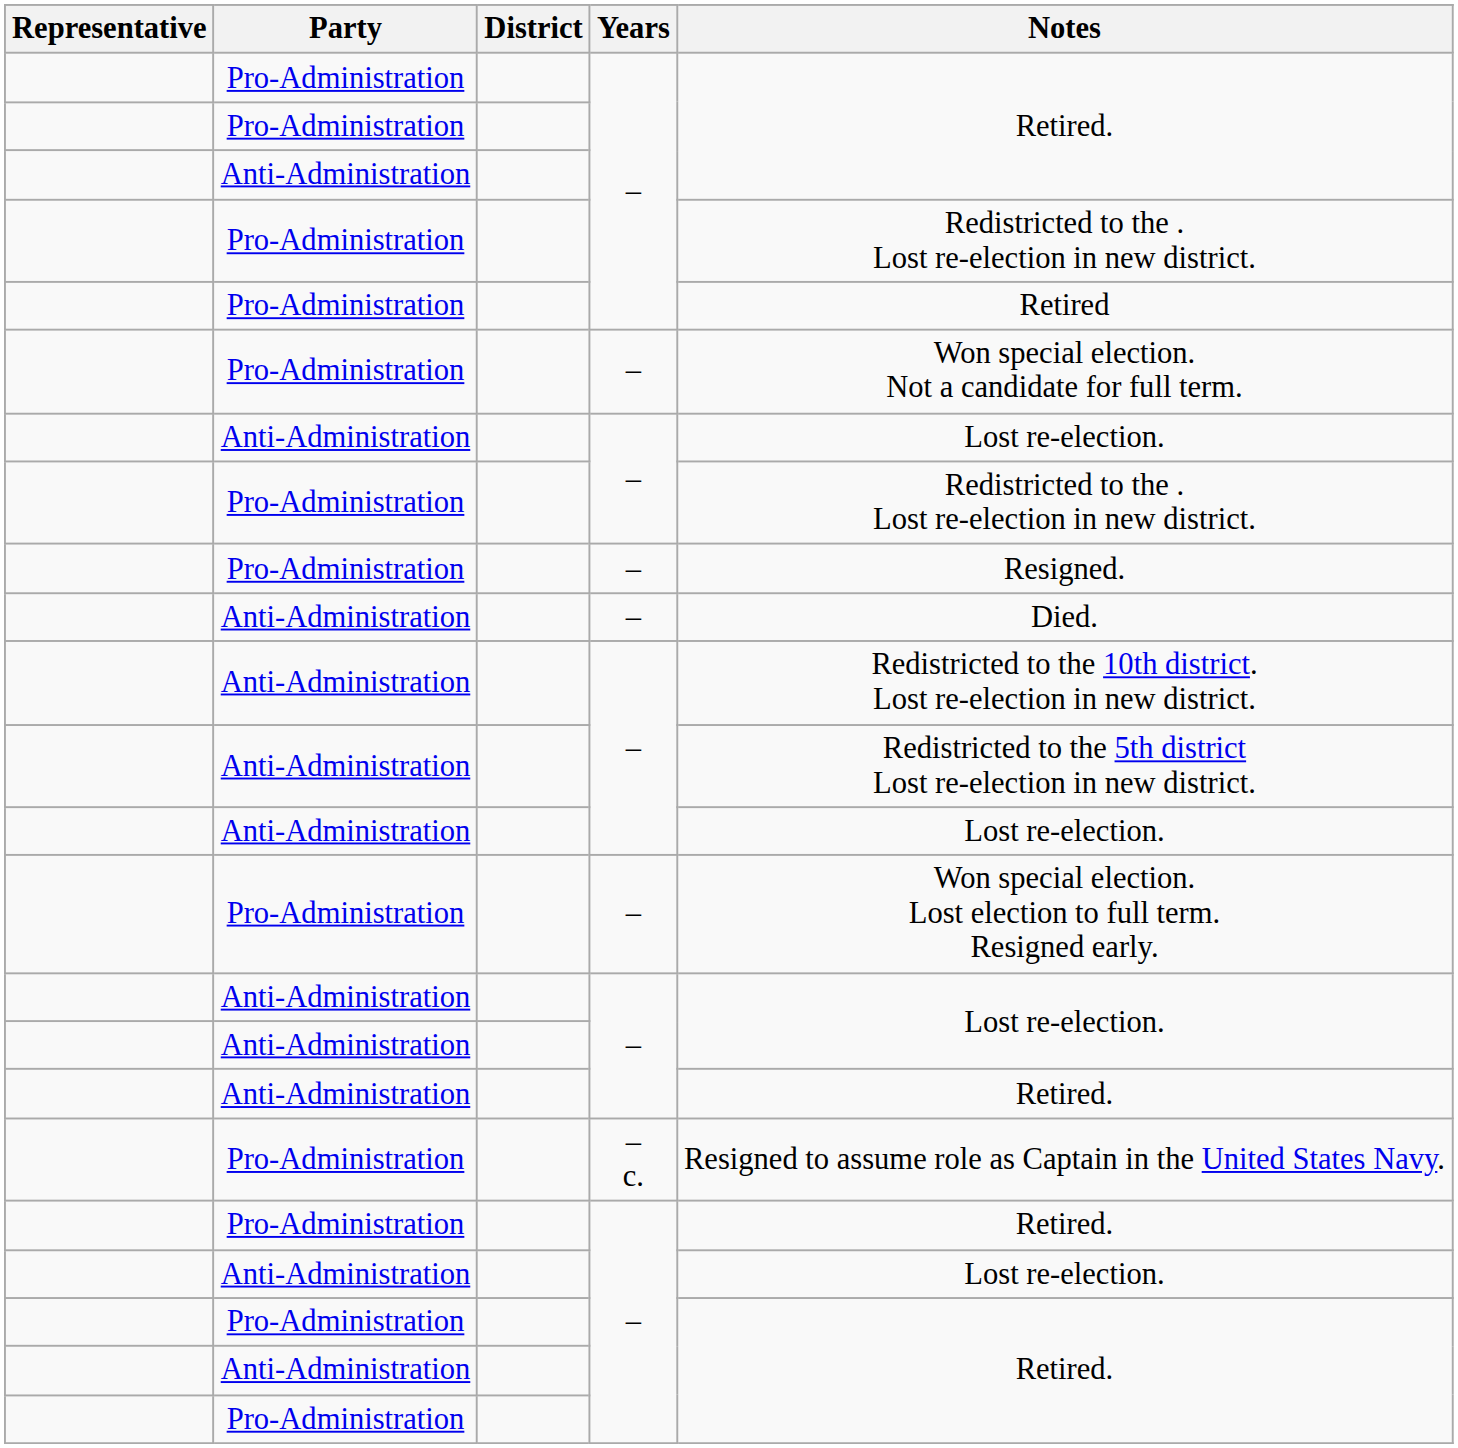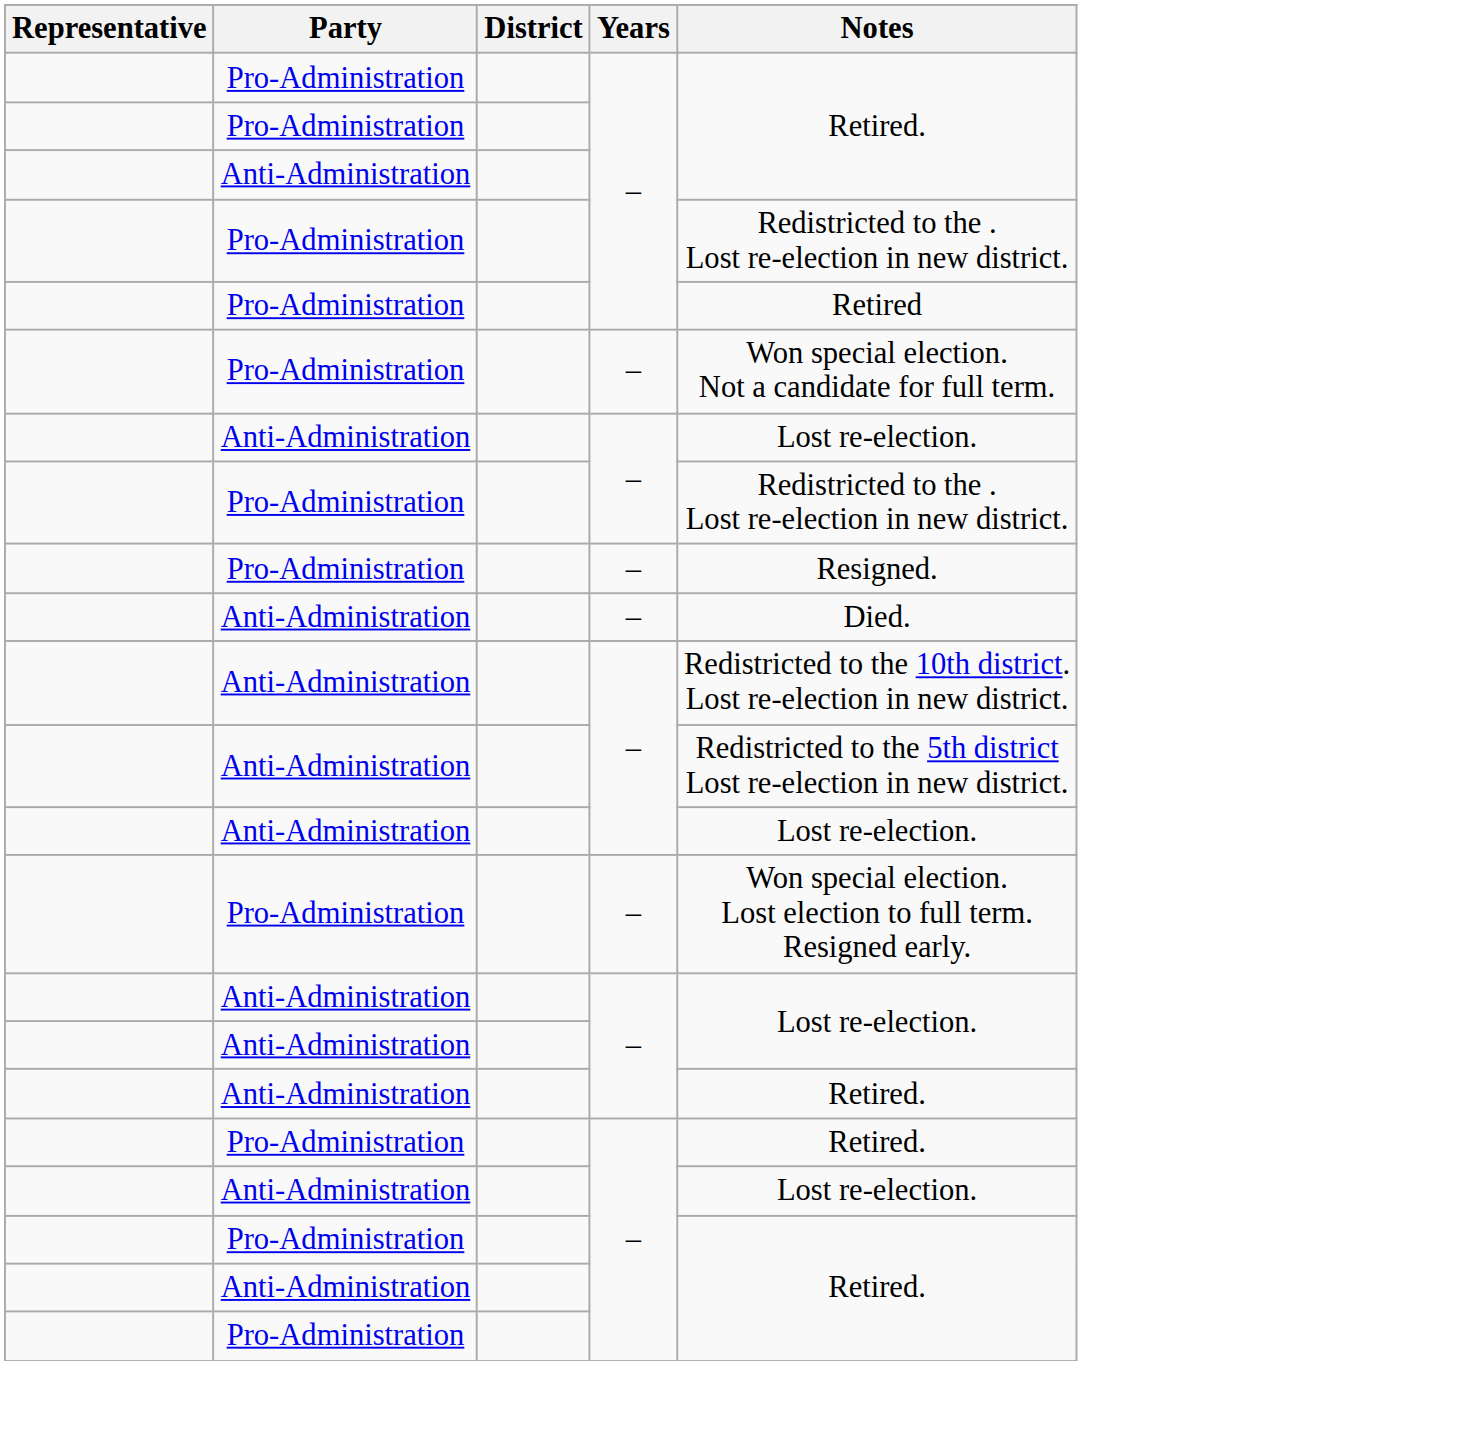- row: Pro-Administration | – c. | Resigned to assume role as Captain in the United States Navy.
